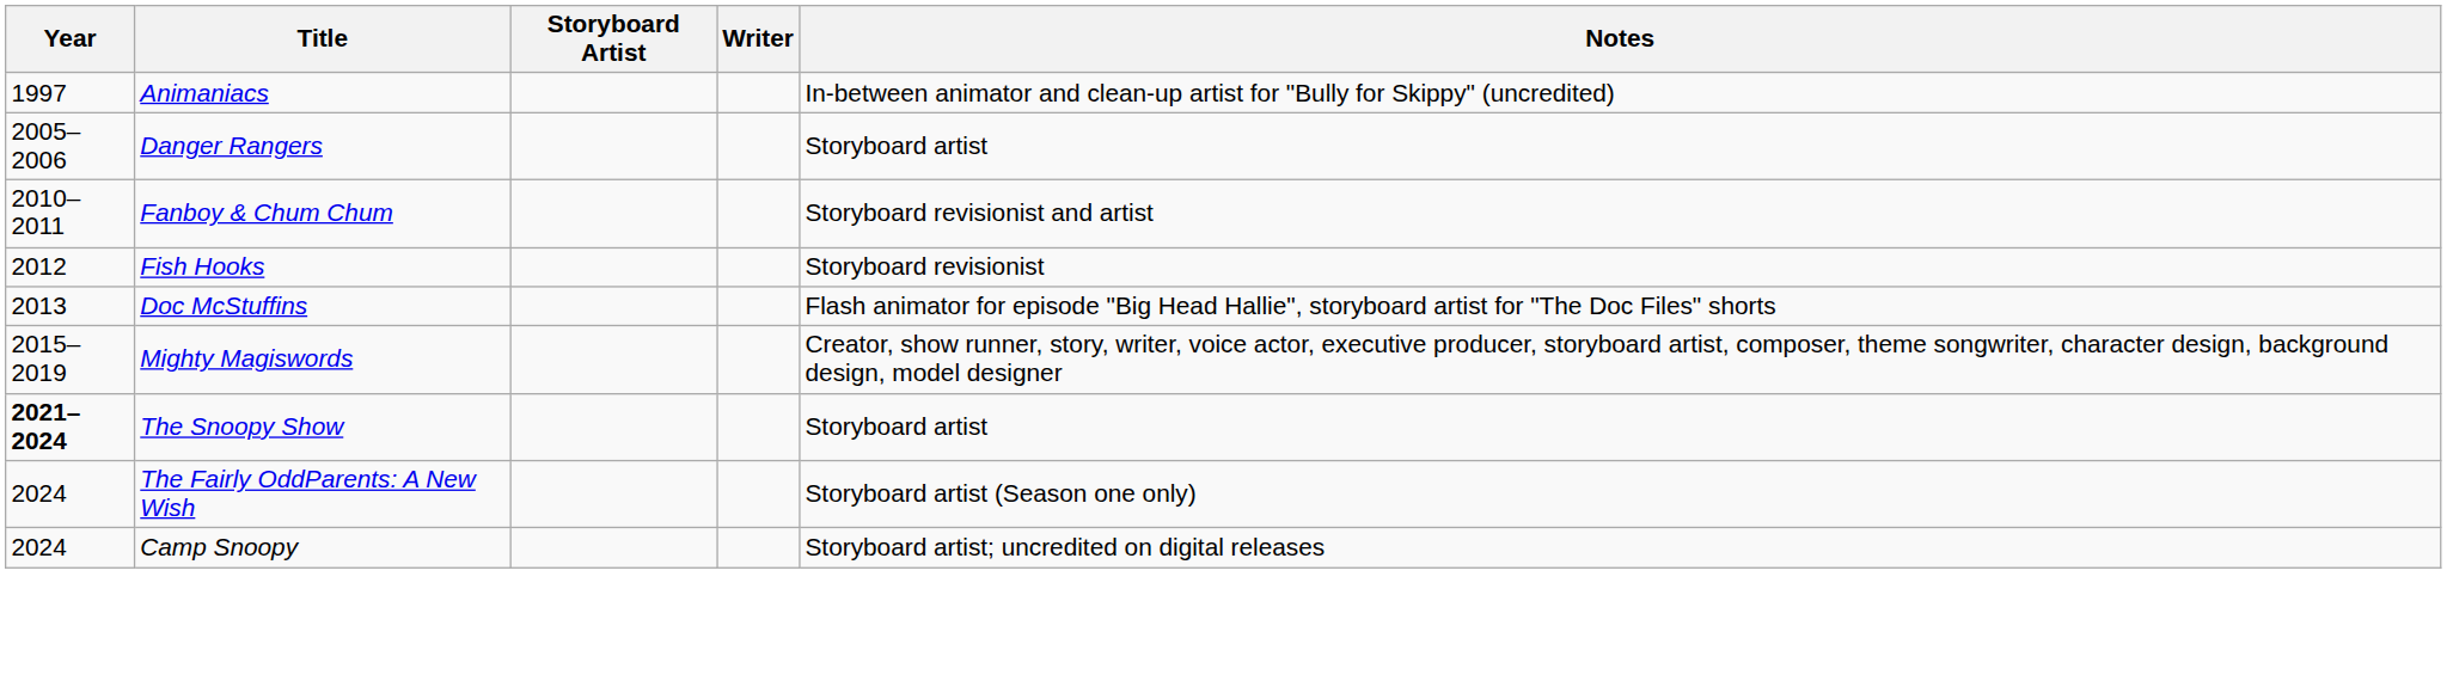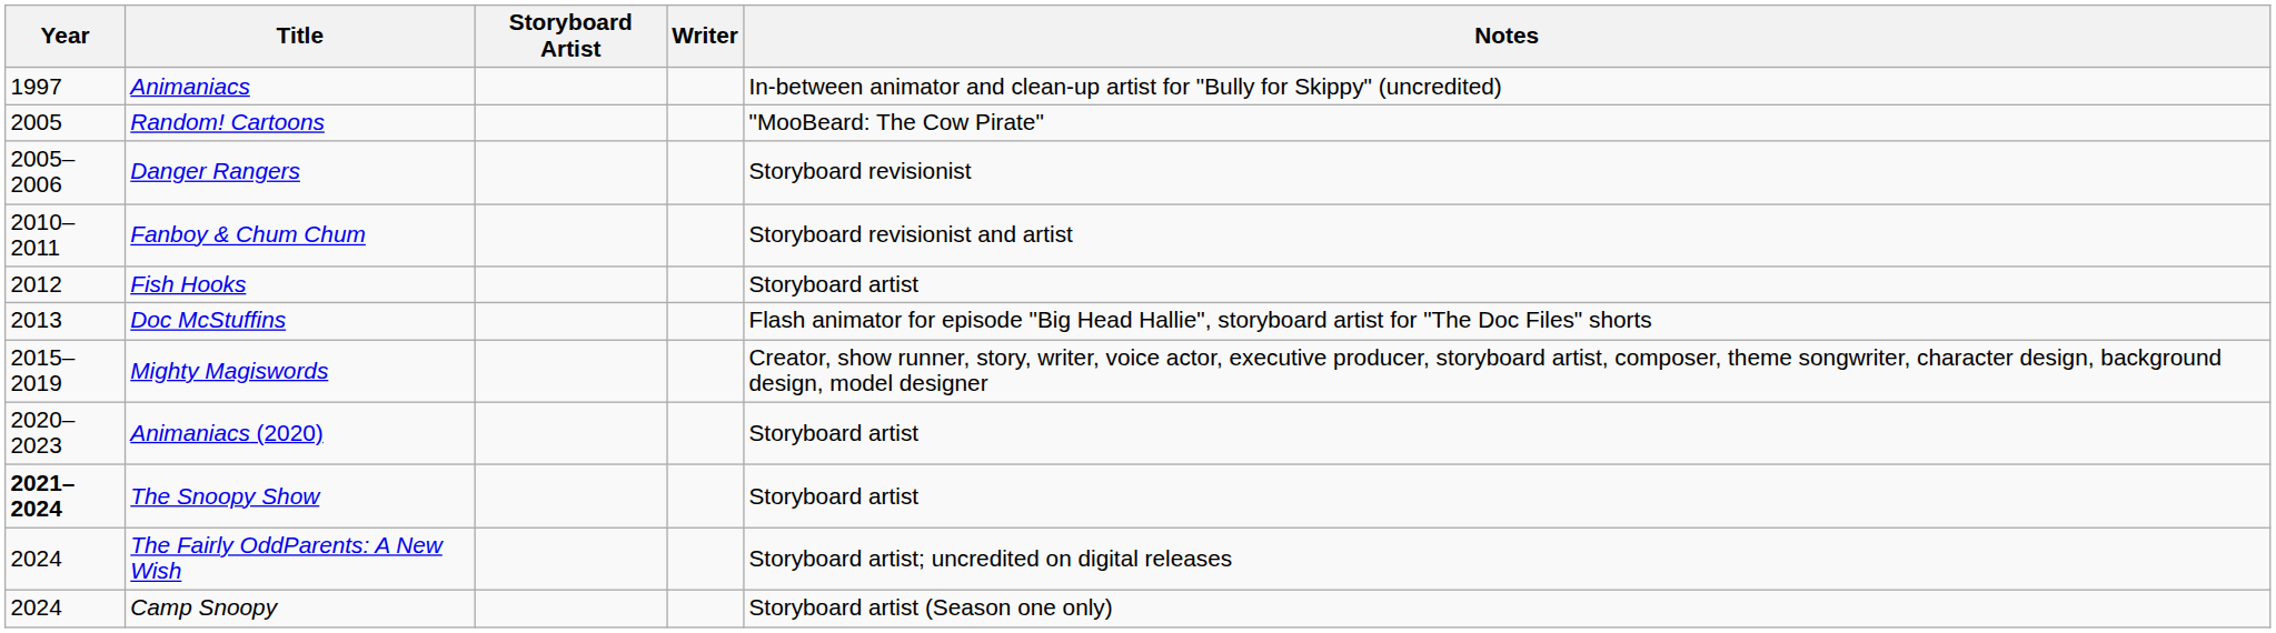+ row: 2005 | Random! Cartoons | "MooBeard: The Cow Pirate"
Danger Rangers | Notes: Storyboard artist -> Storyboard revisionist
Fish Hooks | Notes: Storyboard revisionist -> Storyboard artist
+ row: 2020–2023 | Animaniacs (2020) | Storyboard artist
The Fairly OddParents: A New Wish | Notes: Storyboard artist (Season one only) -> Storyboard artist; uncredited on digital releases
Camp Snoopy | Notes: Storyboard artist; uncredited on digital releases -> Storyboard artist (Season one only)
